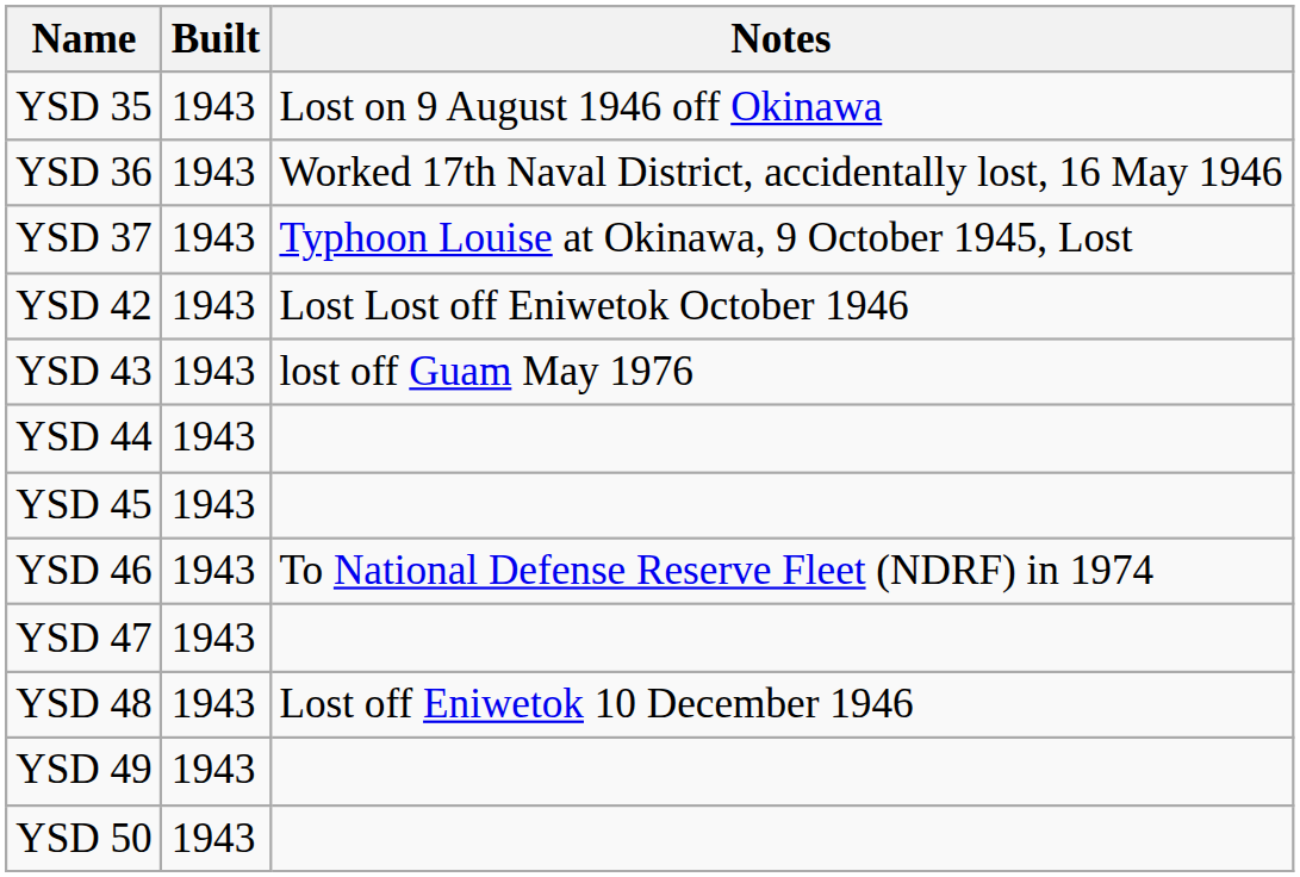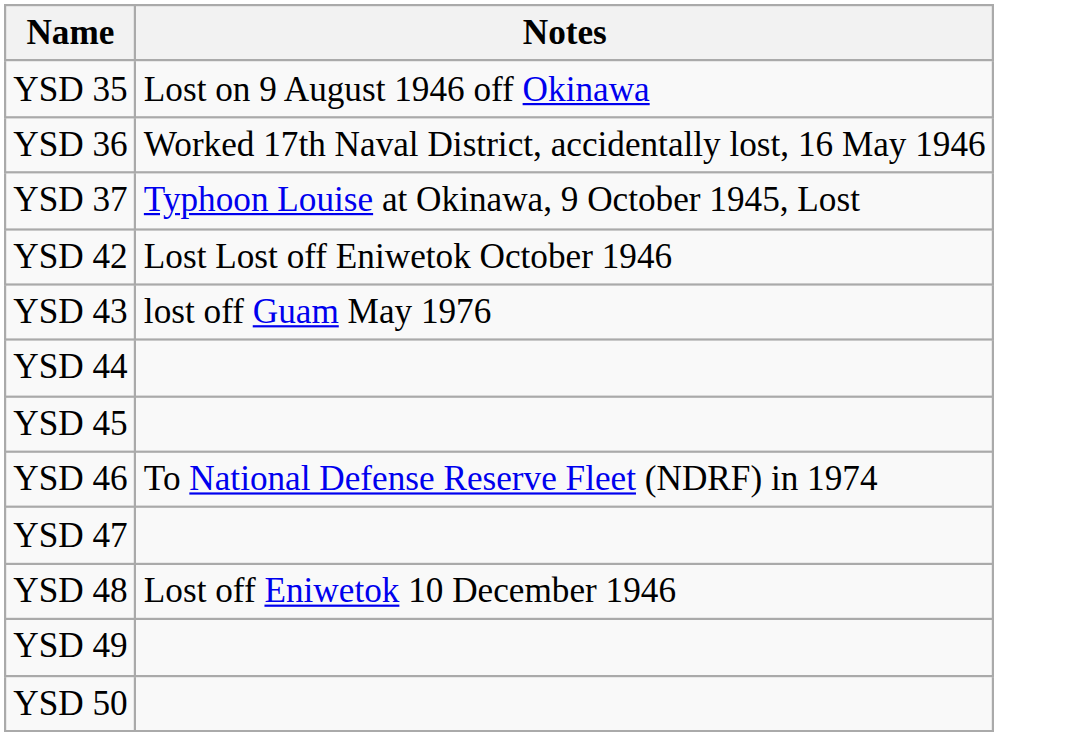- column: Built | 1943 | 1943 | 1943 | 1943 | 1943 | 1943 | 1943 | 1943 | 1943 | 1943 | 1943 | 1943
